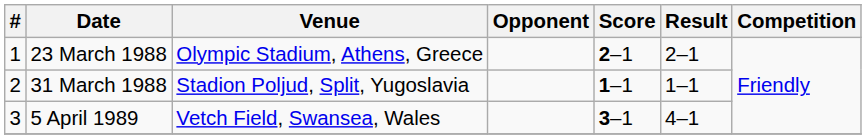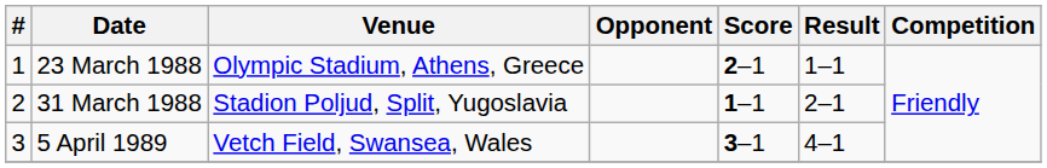23 March 1988 | Result: 2–1 -> 1–1
31 March 1988 | Result: 1–1 -> 2–1
